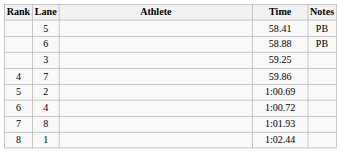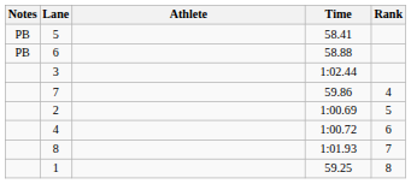columns swapped: Rank <-> Notes
3 | Time: 59.25 -> 1:02.44
1 | Time: 1:02.44 -> 59.25
